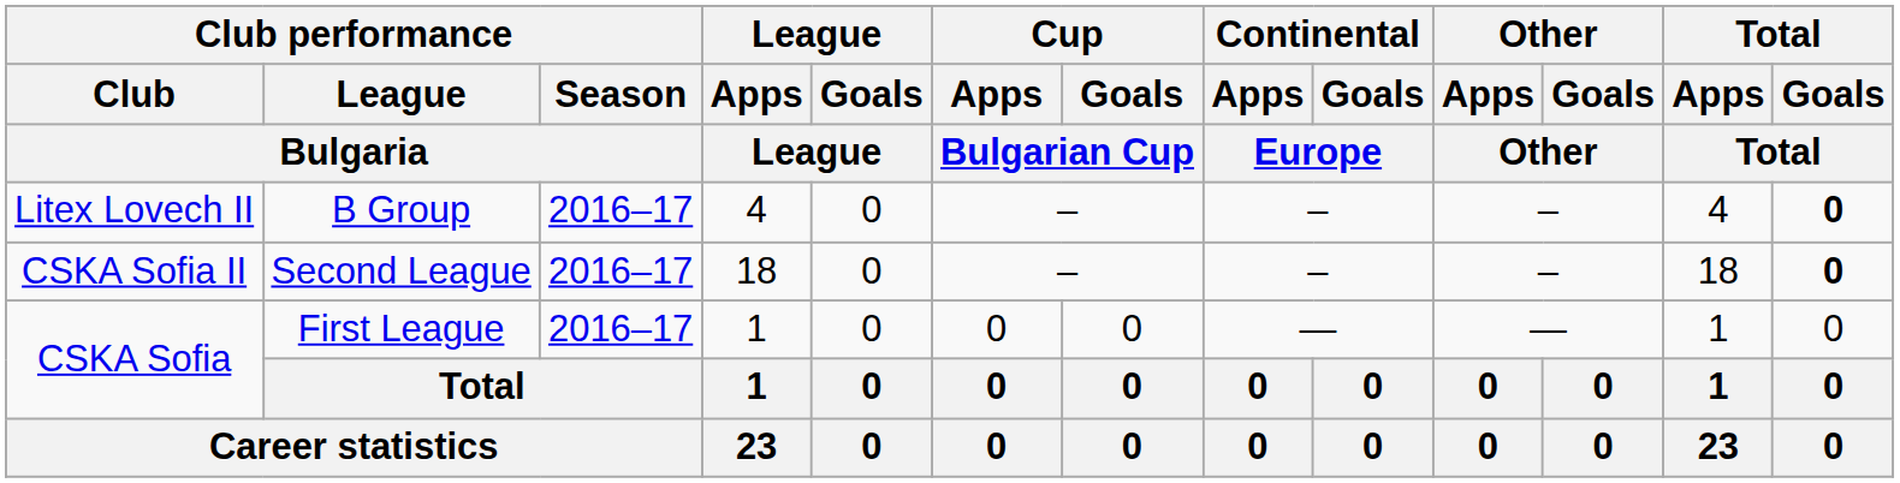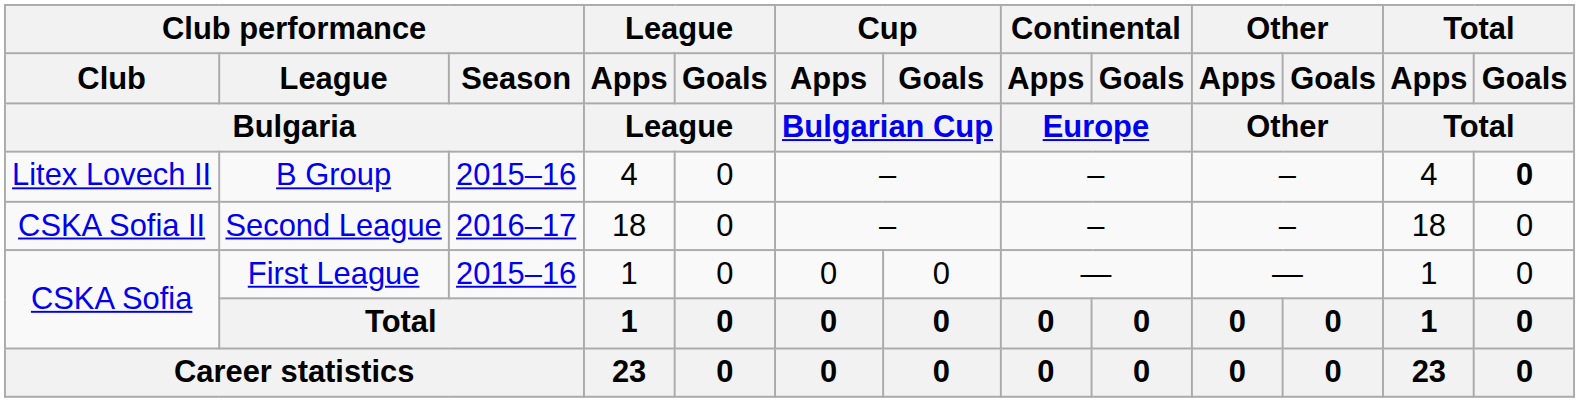Litex Lovech II | Club performance / Season / Bulgaria: 2016–17 -> 2015–16
CSKA Sofia II | Total / Goals / Total: bold -> normal
CSKA Sofia / First League | Club performance / Season / Bulgaria: 2016–17 -> 2015–16
